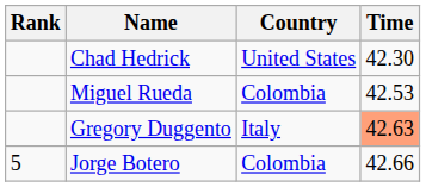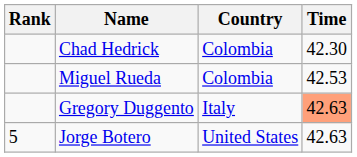Chad Hedrick | Country: United States -> Colombia
Jorge Botero | Country: Colombia -> United States
Jorge Botero | Time: 42.66 -> 42.63
